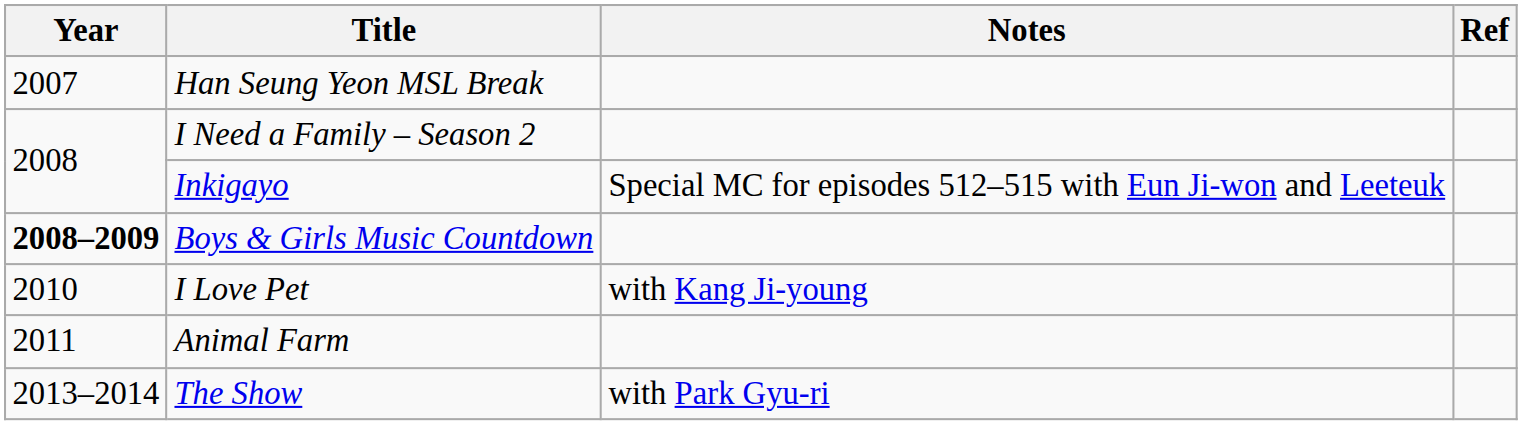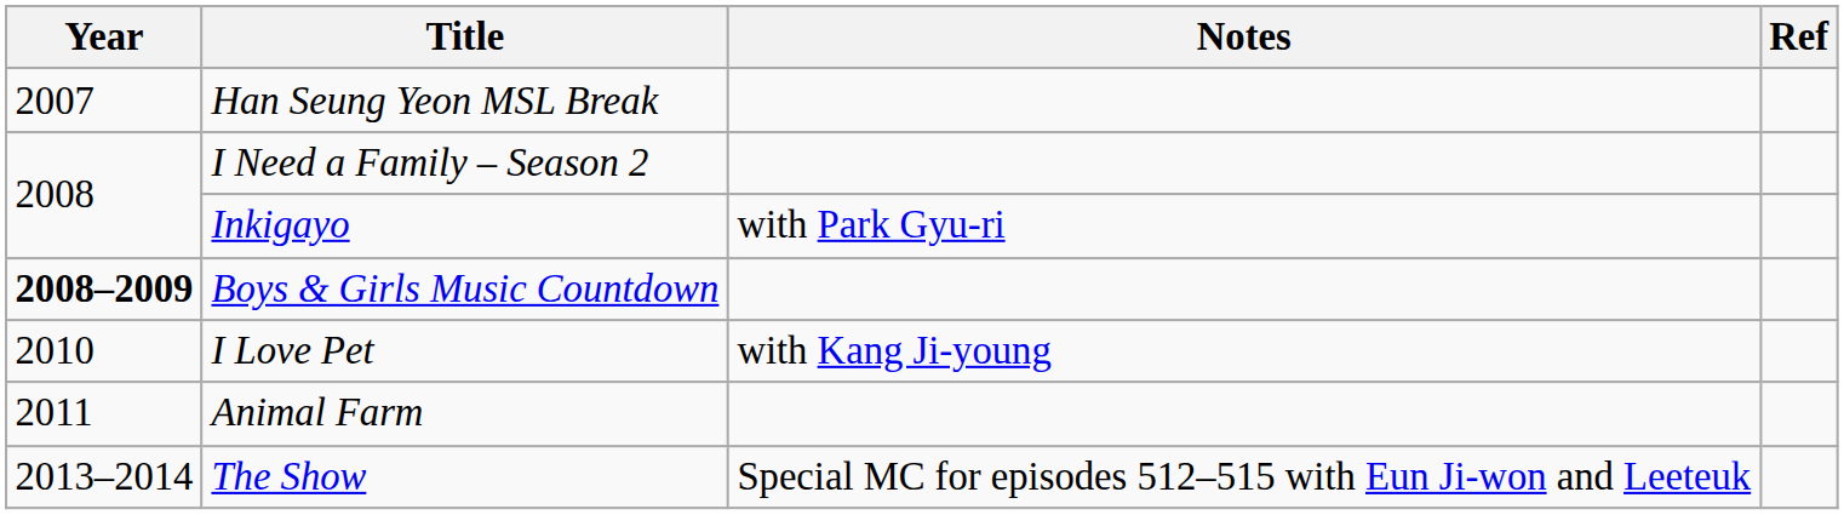Inkigayo | Notes: Special MC for episodes 512–515 with Eun Ji-won and Leeteuk -> with Park Gyu-ri
The Show | Notes: with Park Gyu-ri -> Special MC for episodes 512–515 with Eun Ji-won and Leeteuk
